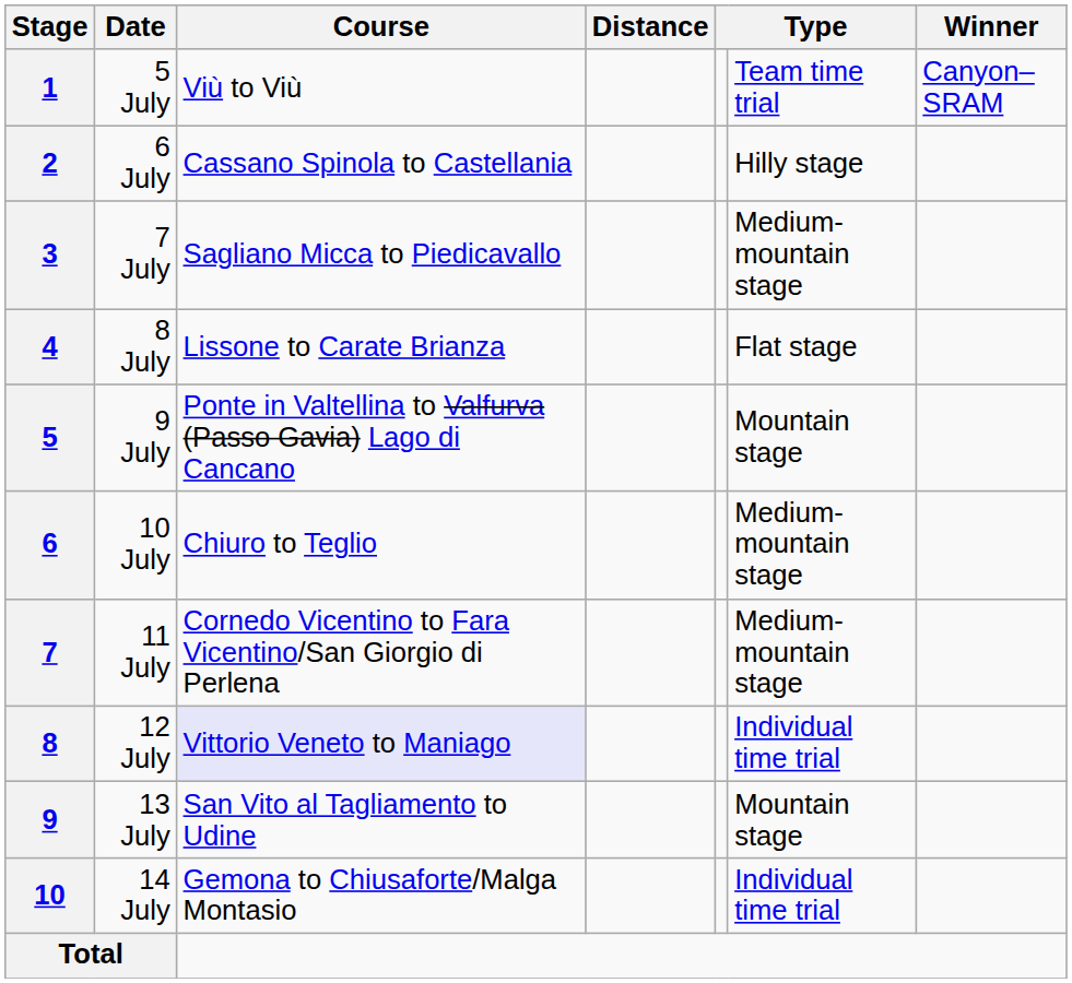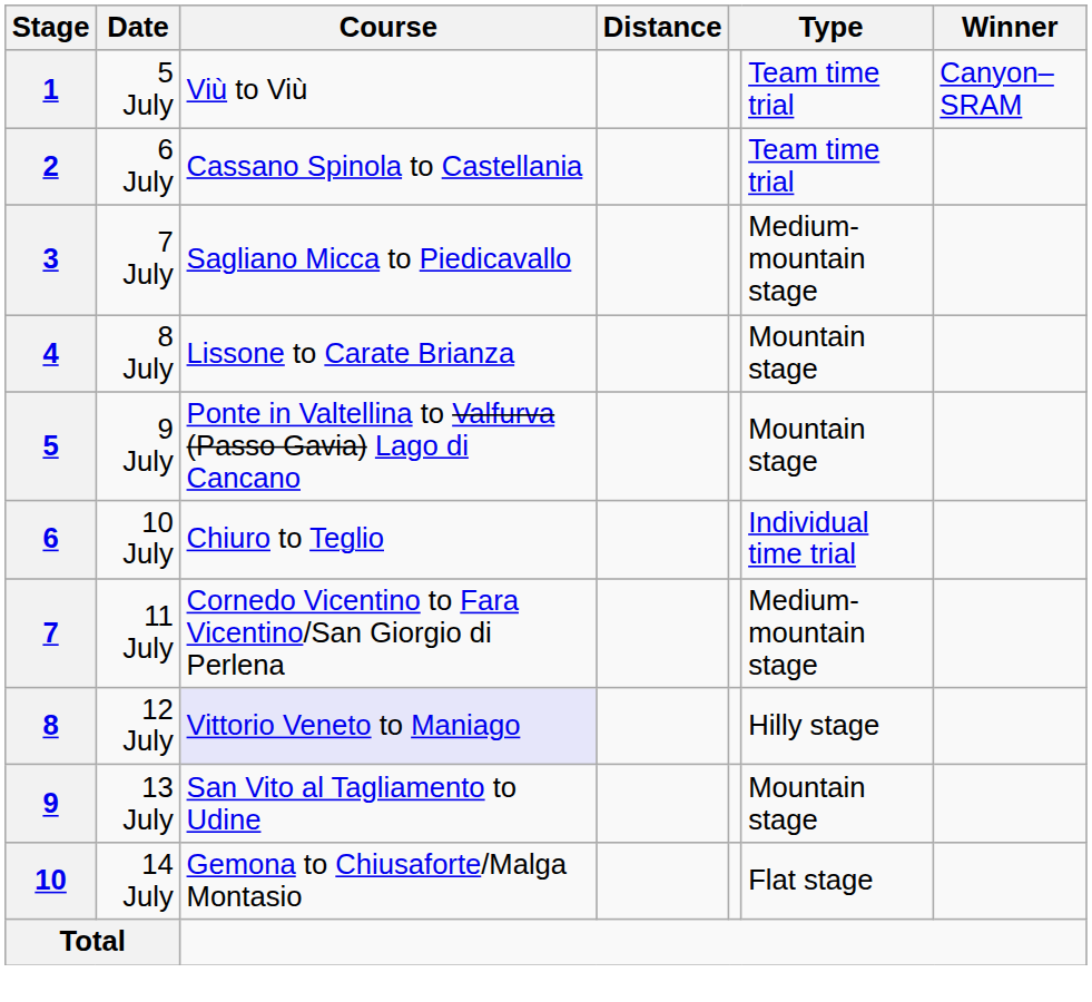2 | column 6: Hilly stage -> Team time trial
4 | column 6: Flat stage -> Mountain stage
6 | column 6: Medium-mountain stage -> Individual time trial
8 | column 6: Individual time trial -> Hilly stage
10 | column 6: Individual time trial -> Flat stage
